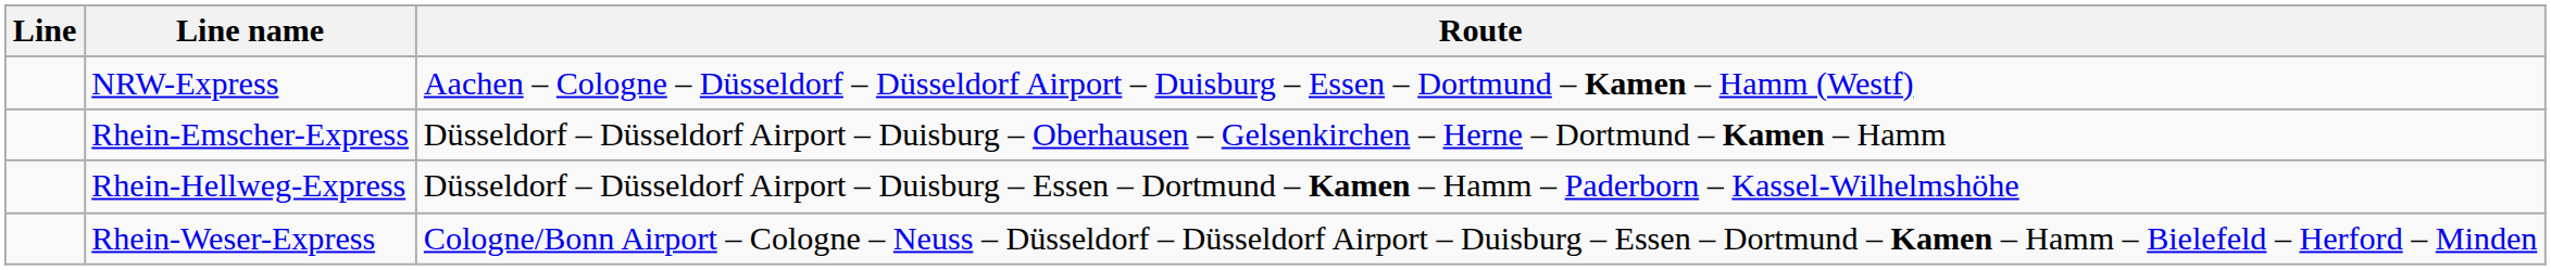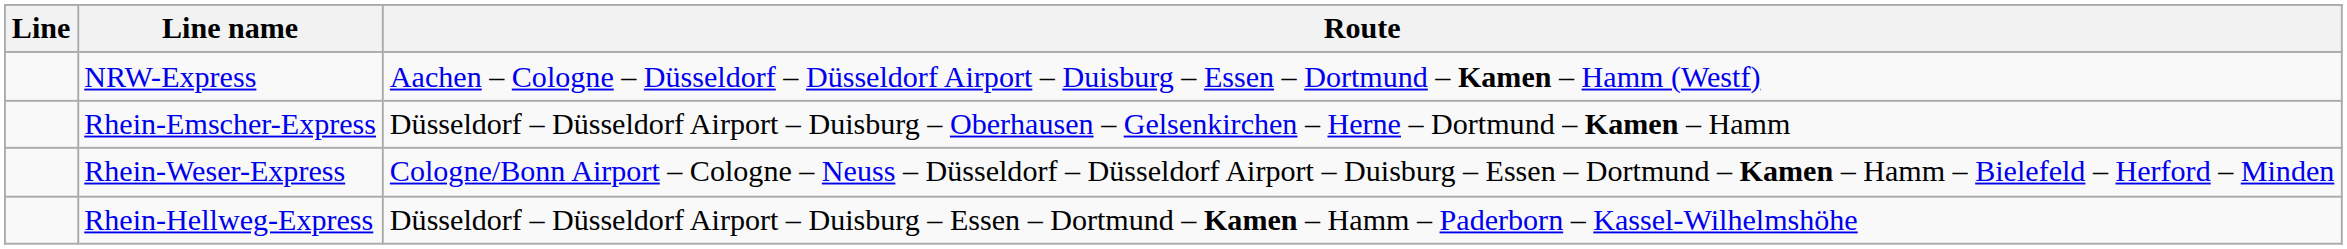rows swapped: Rhein-Weser-Express <-> Rhein-Hellweg-Express
